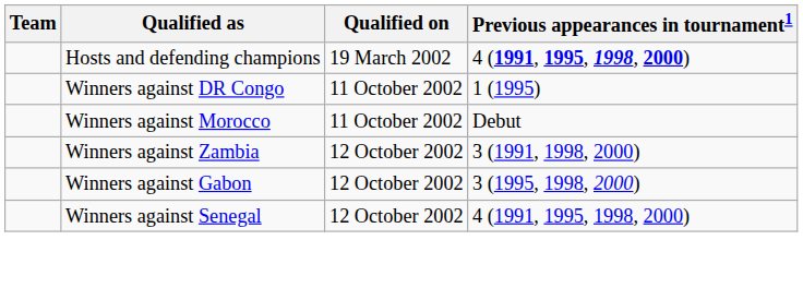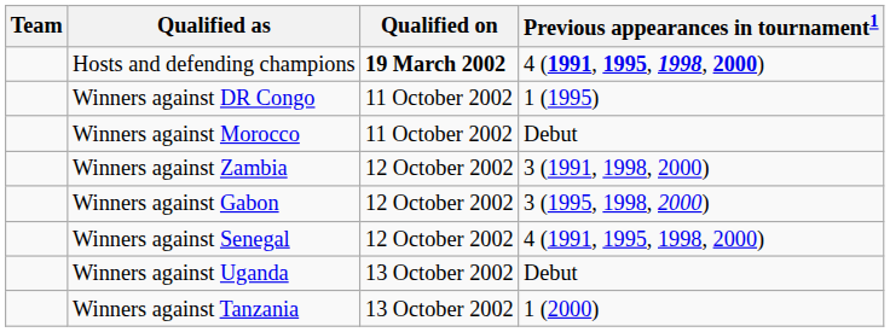Hosts and defending champions | Qualified on: normal -> bold
+ row: Winners against Uganda | 13 October 2002 | Debut
+ row: Winners against Tanzania | 13 October 2002 | 1 (2000)
